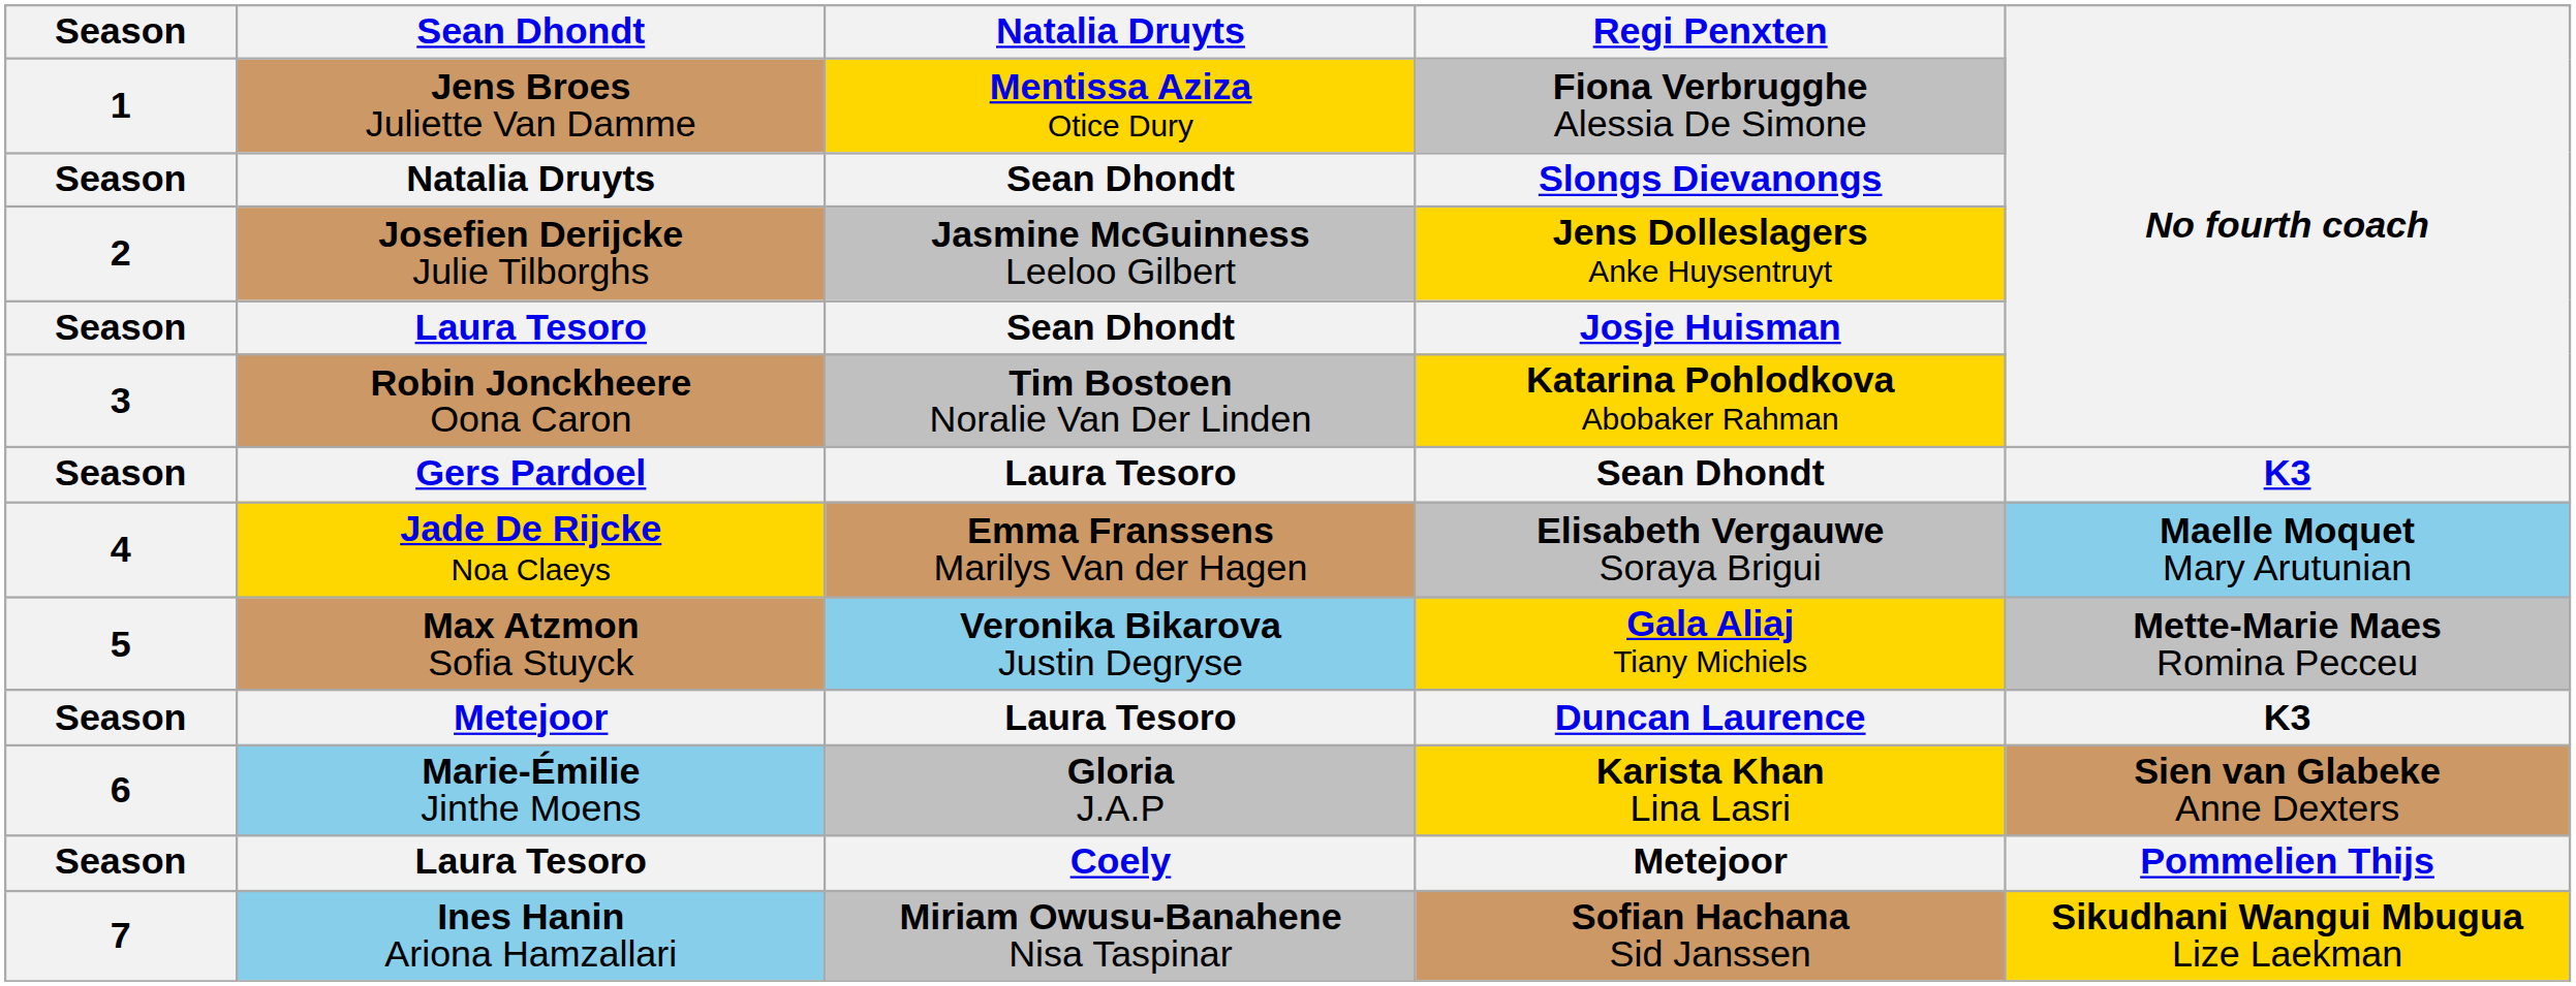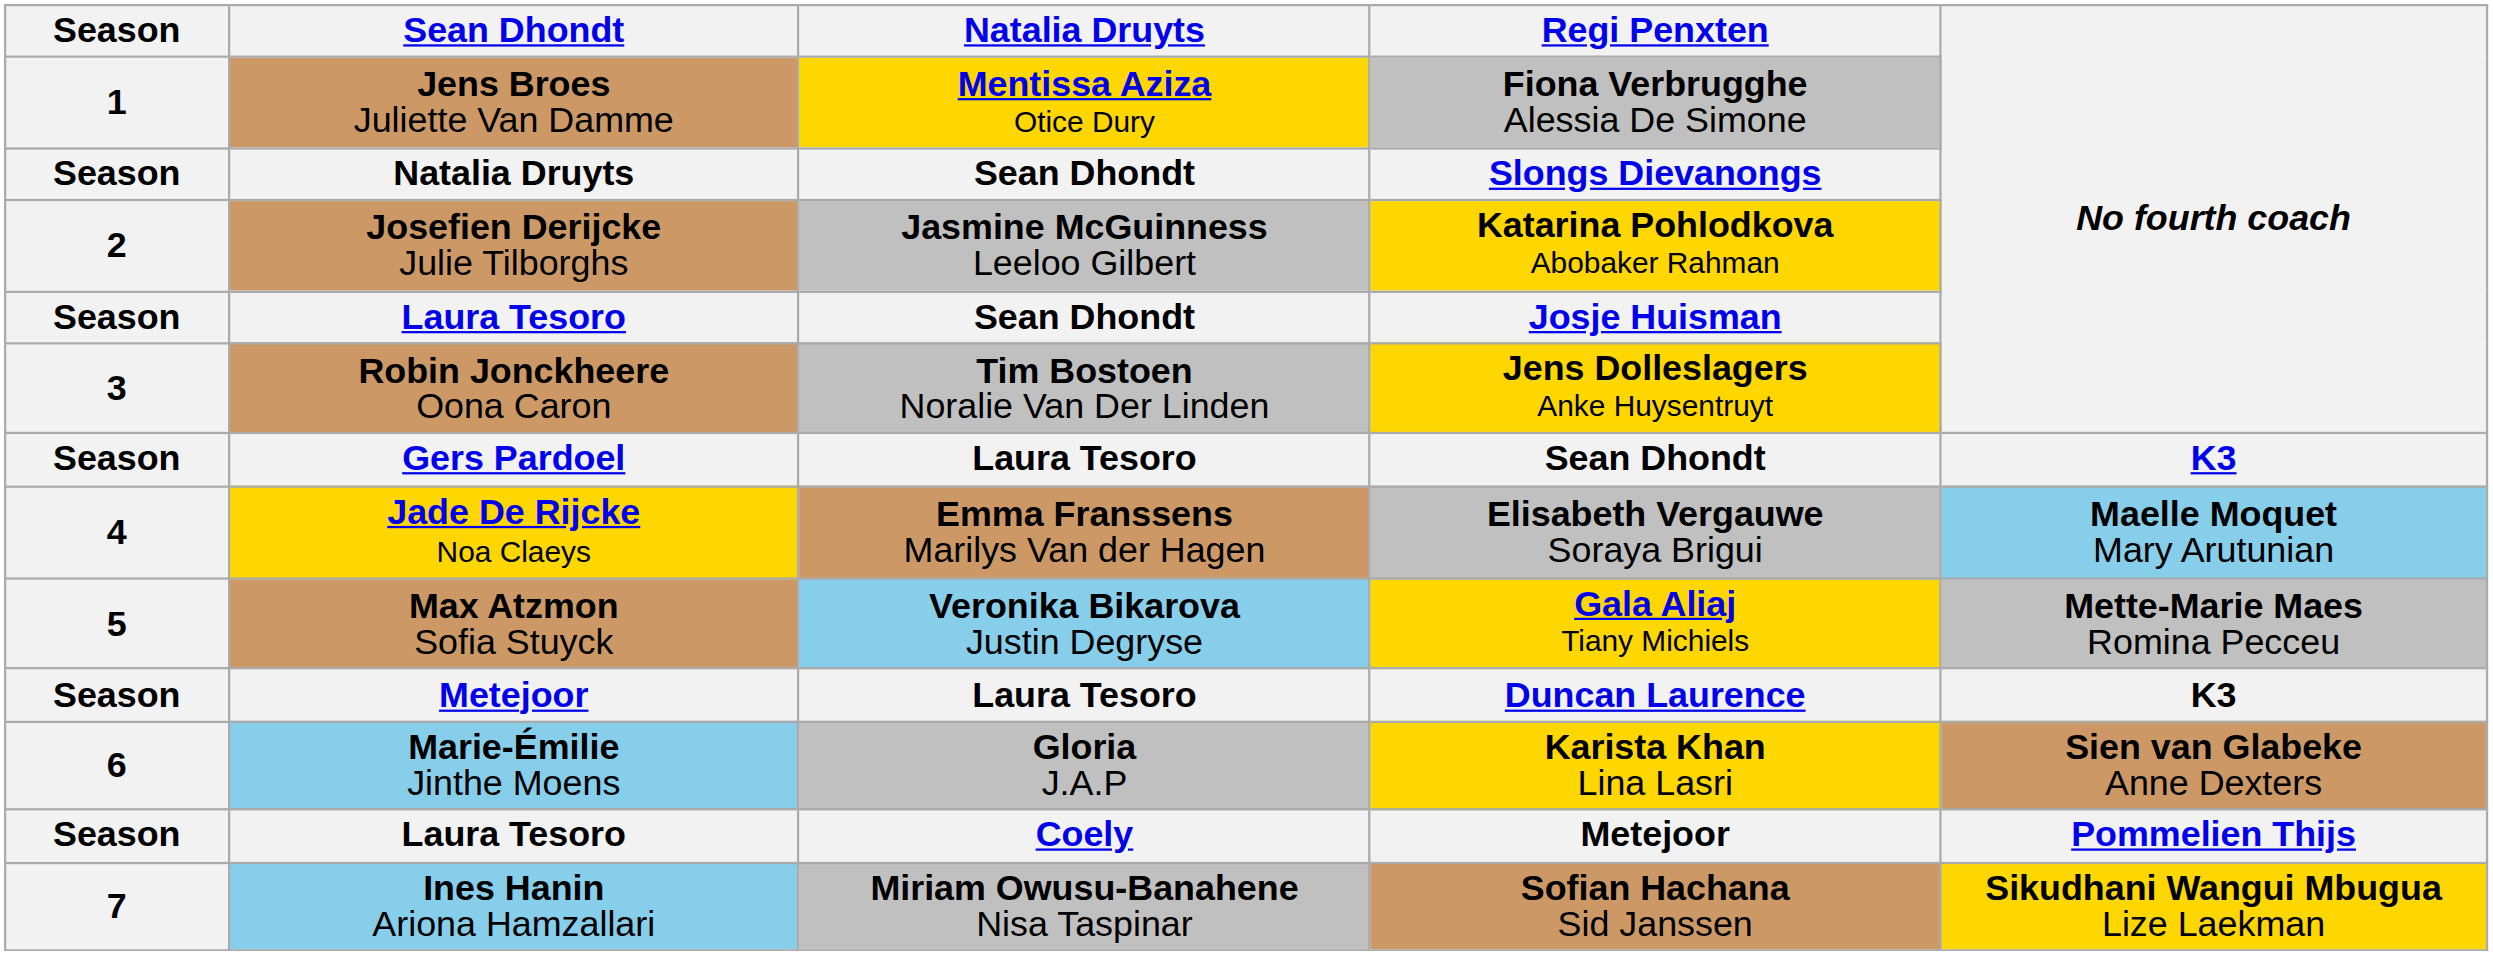2 | Regi Penxten: Jens Dolleslagers Anke Huysentruyt -> Katarina Pohlodkova Abobaker Rahman
3 | Regi Penxten: Katarina Pohlodkova Abobaker Rahman -> Jens Dolleslagers Anke Huysentruyt
